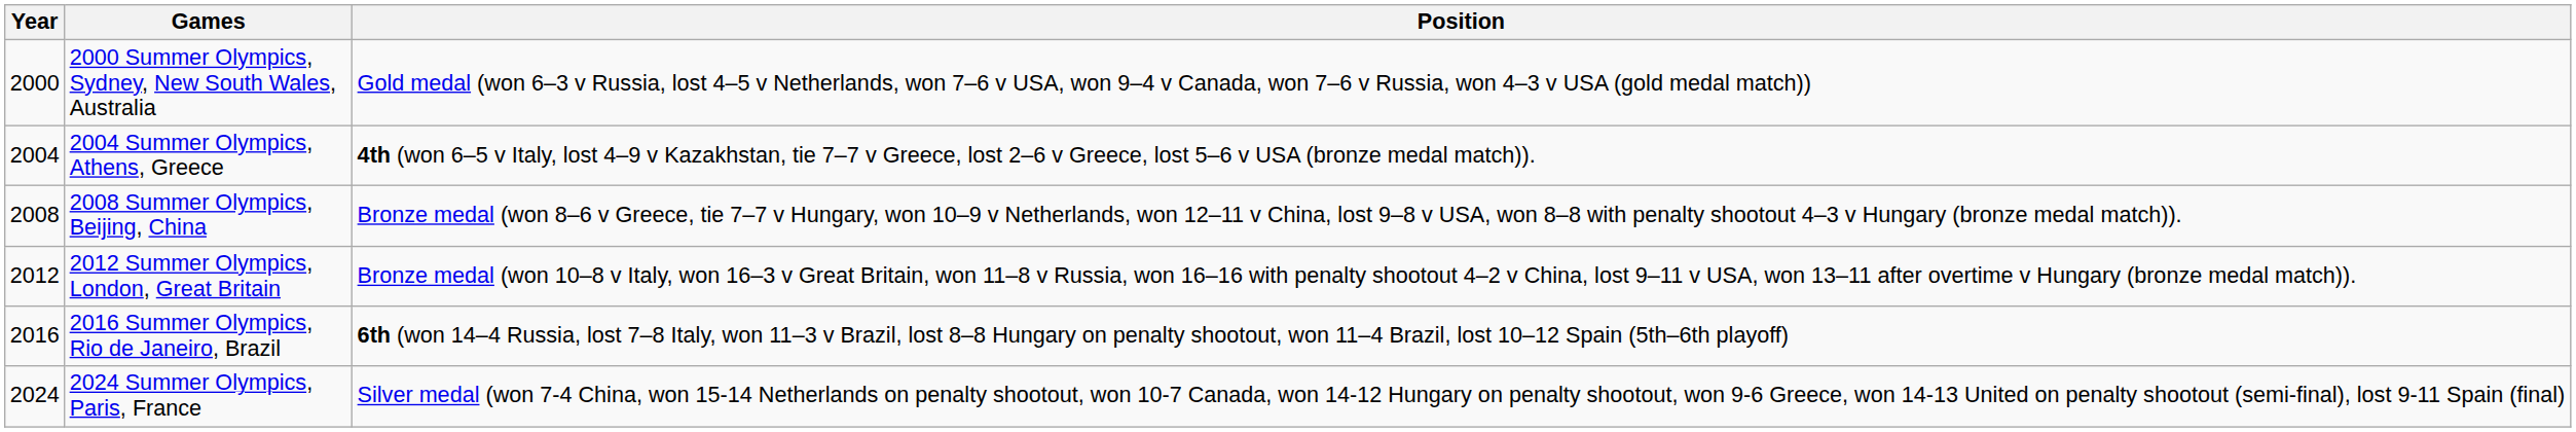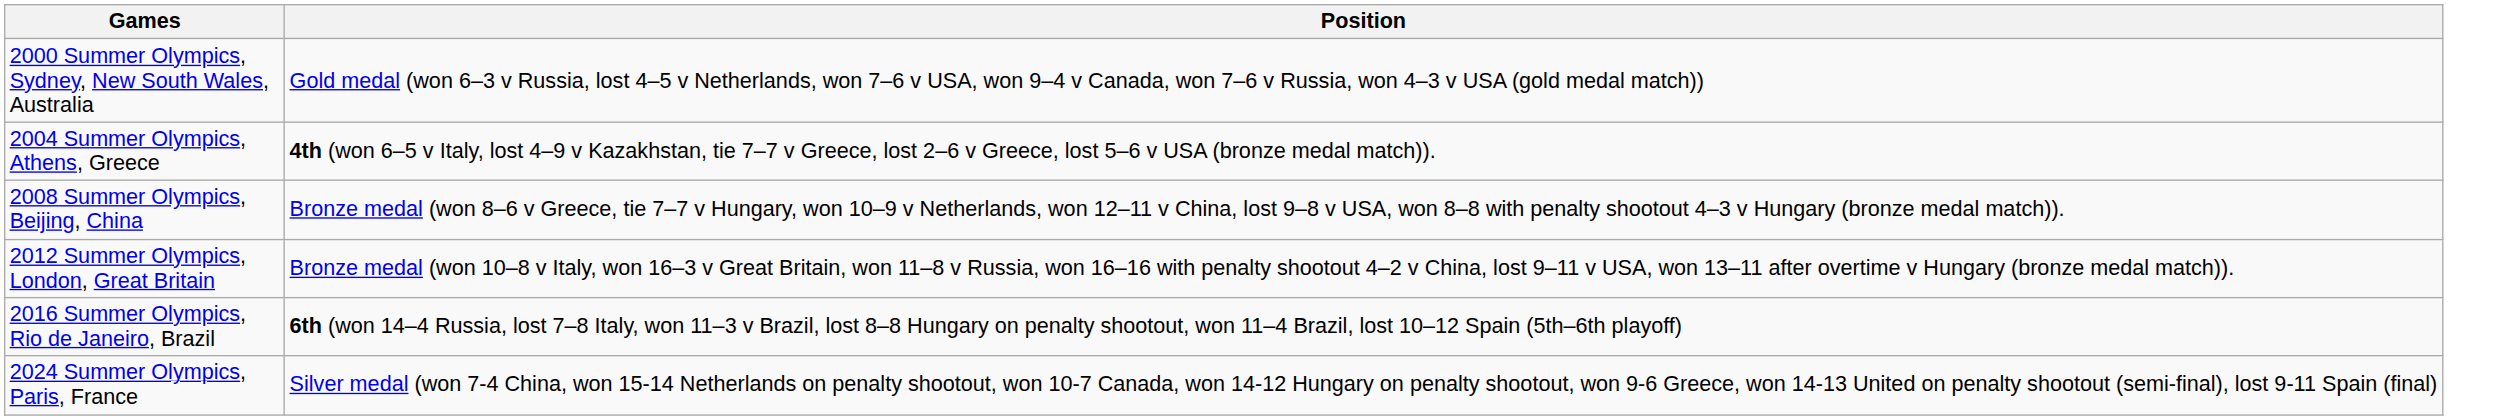- column: Year | 2000 | 2004 | 2008 | 2012 | 2016 | 2024
